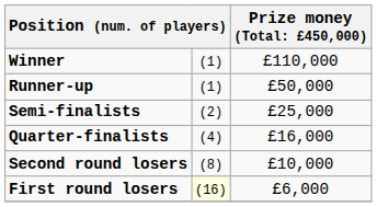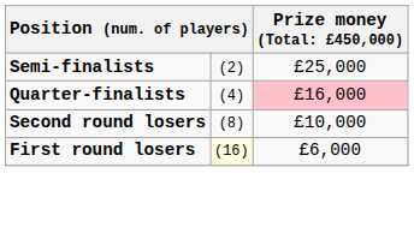- row: Winner | (1) | £110,000
- row: Runner-up | (1) | £50,000
Quarter-finalists | column 3: no background -> pink background
